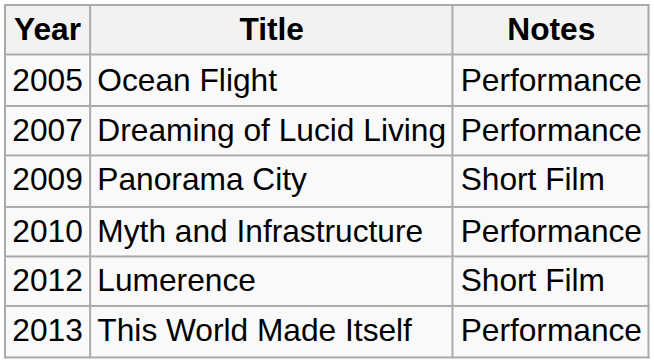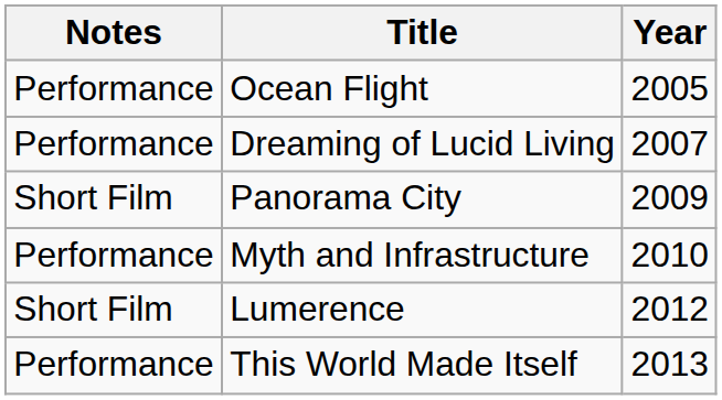columns swapped: Year <-> Notes
